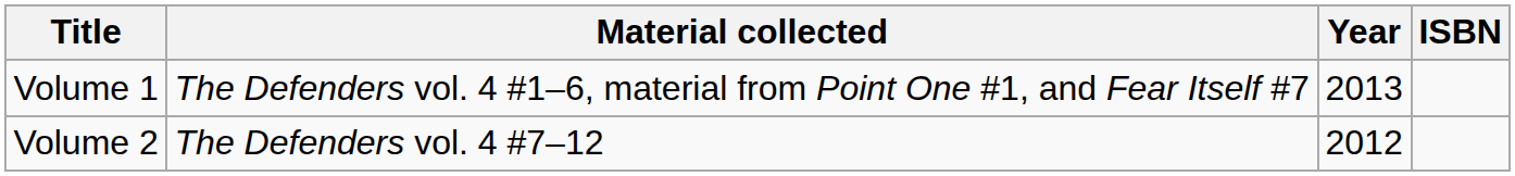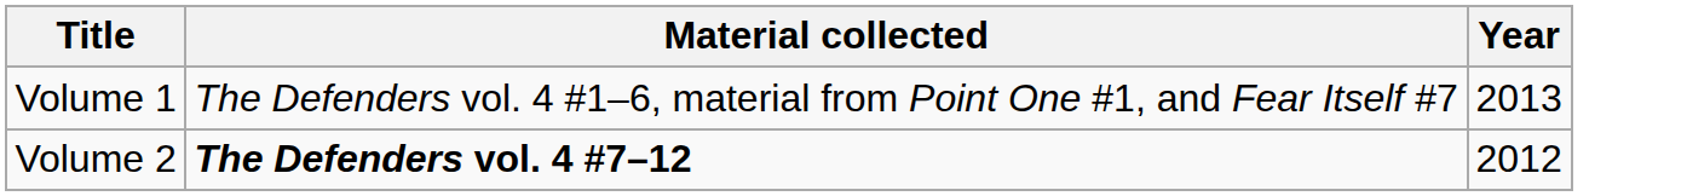- column: ISBN
Volume 2 | Material collected: normal -> bold
